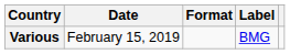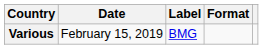columns swapped: Format <-> Label
